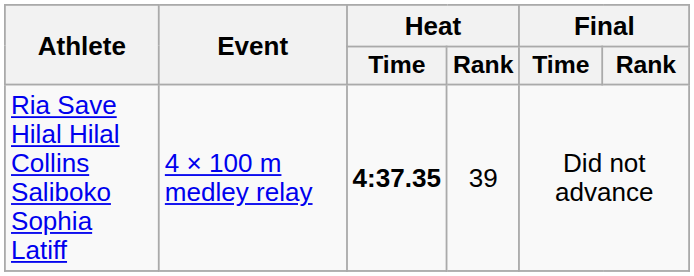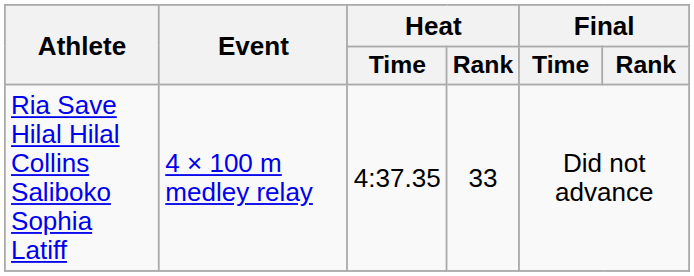Ria Save Hilal Hilal Collins Saliboko Sophia Latiff | Heat / Time: bold -> normal
Ria Save Hilal Hilal Collins Saliboko Sophia Latiff | Heat / Rank: 39 -> 33
